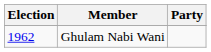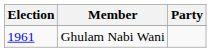Ghulam Nabi Wani | Election: 1962 -> 1961
